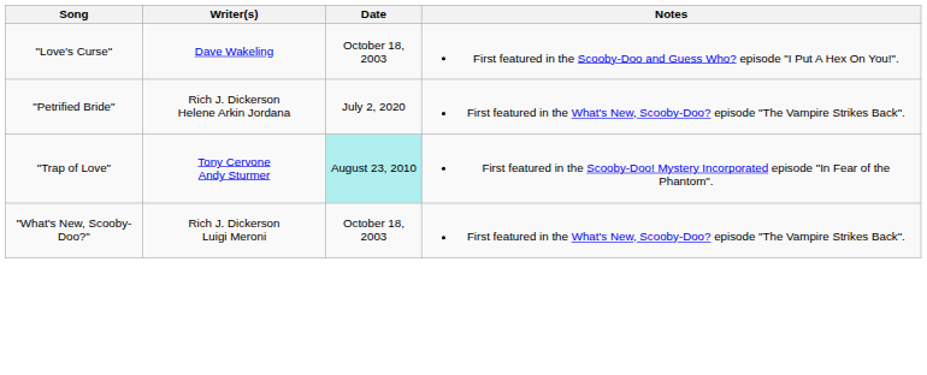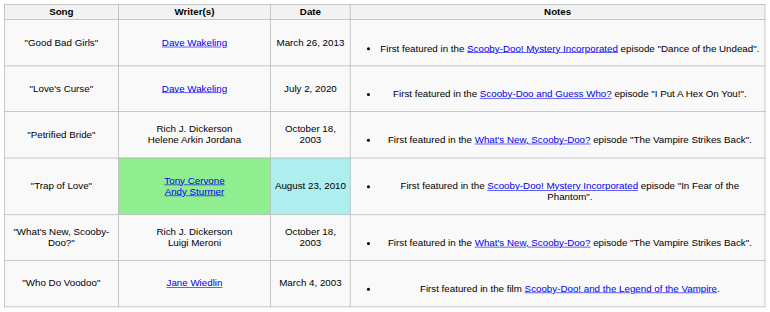+ row: "Good Bad Girls" | Dave Wakeling | March 26, 2013 | First featured in the Scooby-Doo! Mystery Incorporated episode "Dance of the Undead".
"Love's Curse" | Date: October 18, 2003 -> July 2, 2020
"Petrified Bride" | Date: July 2, 2020 -> October 18, 2003
"Trap of Love" | Writer(s): no background -> lightgreen background
+ row: "Who Do Voodoo" | Jane Wiedlin | March 4, 2003 | First featured in the film Scooby-Doo! and the Legend of the Vampire.
